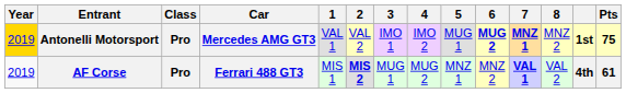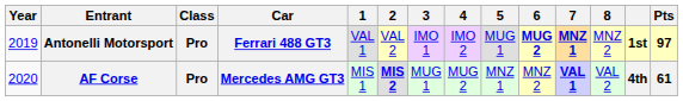Antonelli Motorsport | Year: gold background -> no background
Antonelli Motorsport | Car: Mercedes AMG GT3 -> Ferrari 488 GT3
Antonelli Motorsport | Pts: 75 -> 97
AF Corse | Year: 2019 -> 2020
AF Corse | Car: Ferrari 488 GT3 -> Mercedes AMG GT3
